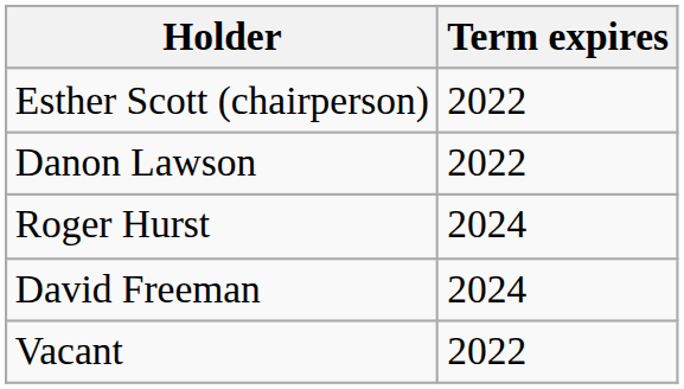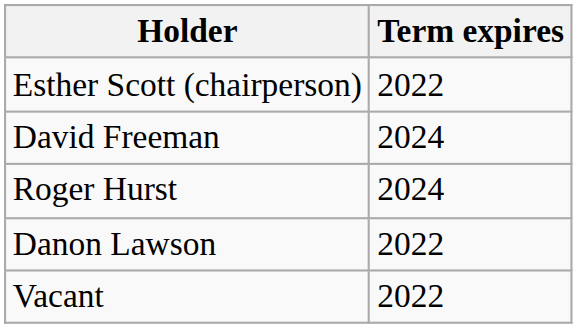rows swapped: David Freeman <-> Danon Lawson
